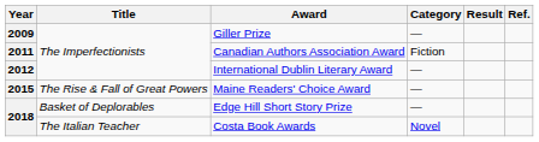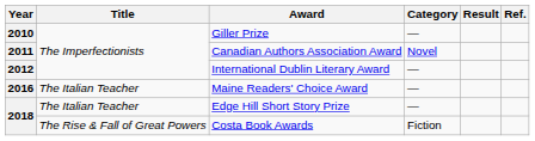Giller Prize | Year: 2009 -> 2010
Canadian Authors Association Award | Category: Fiction -> Novel
Maine Readers' Choice Award | Year: 2015 -> 2016
Maine Readers' Choice Award | Title: The Rise & Fall of Great Powers -> The Italian Teacher
Edge Hill Short Story Prize | Title: Basket of Deplorables -> The Italian Teacher
Costa Book Awards | Title: The Italian Teacher -> The Rise & Fall of Great Powers
Costa Book Awards | Category: Novel -> Fiction
